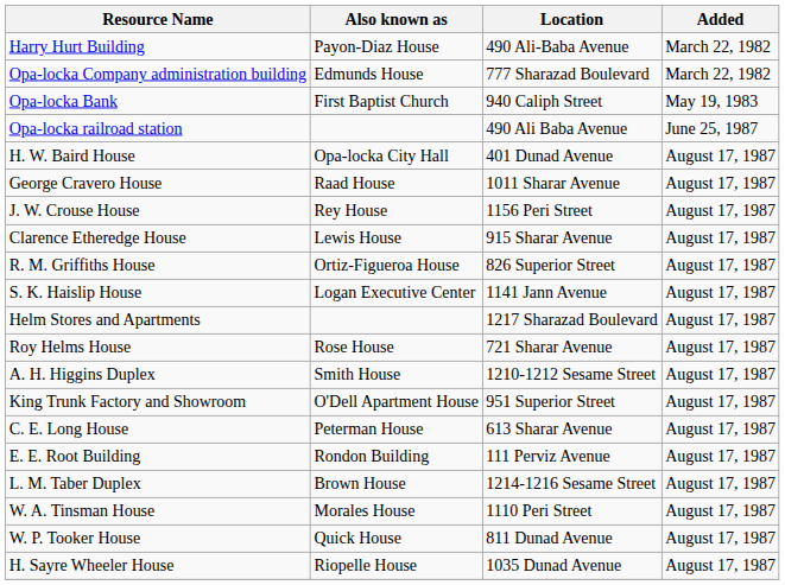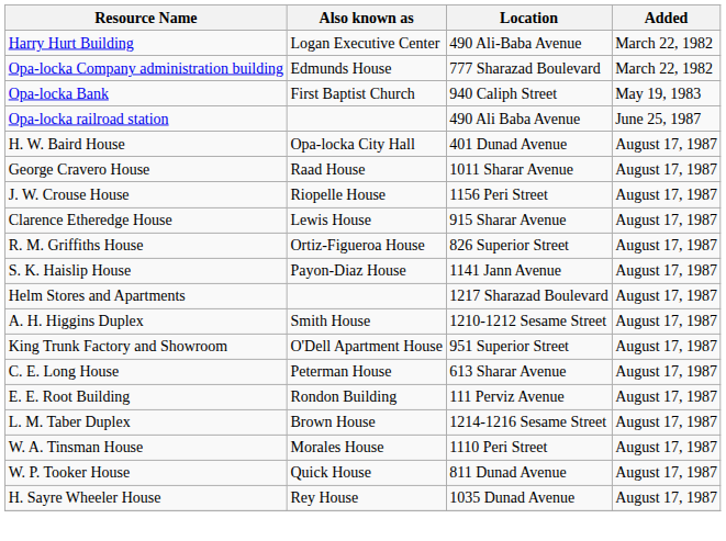Harry Hurt Building | Also known as: Payon-Diaz House -> Logan Executive Center
J. W. Crouse House | Also known as: Rey House -> Riopelle House
S. K. Haislip House | Also known as: Logan Executive Center -> Payon-Diaz House
- row: Roy Helms House | Rose House | 721 Sharar Avenue | August 17, 1987
H. Sayre Wheeler House | Also known as: Riopelle House -> Rey House
